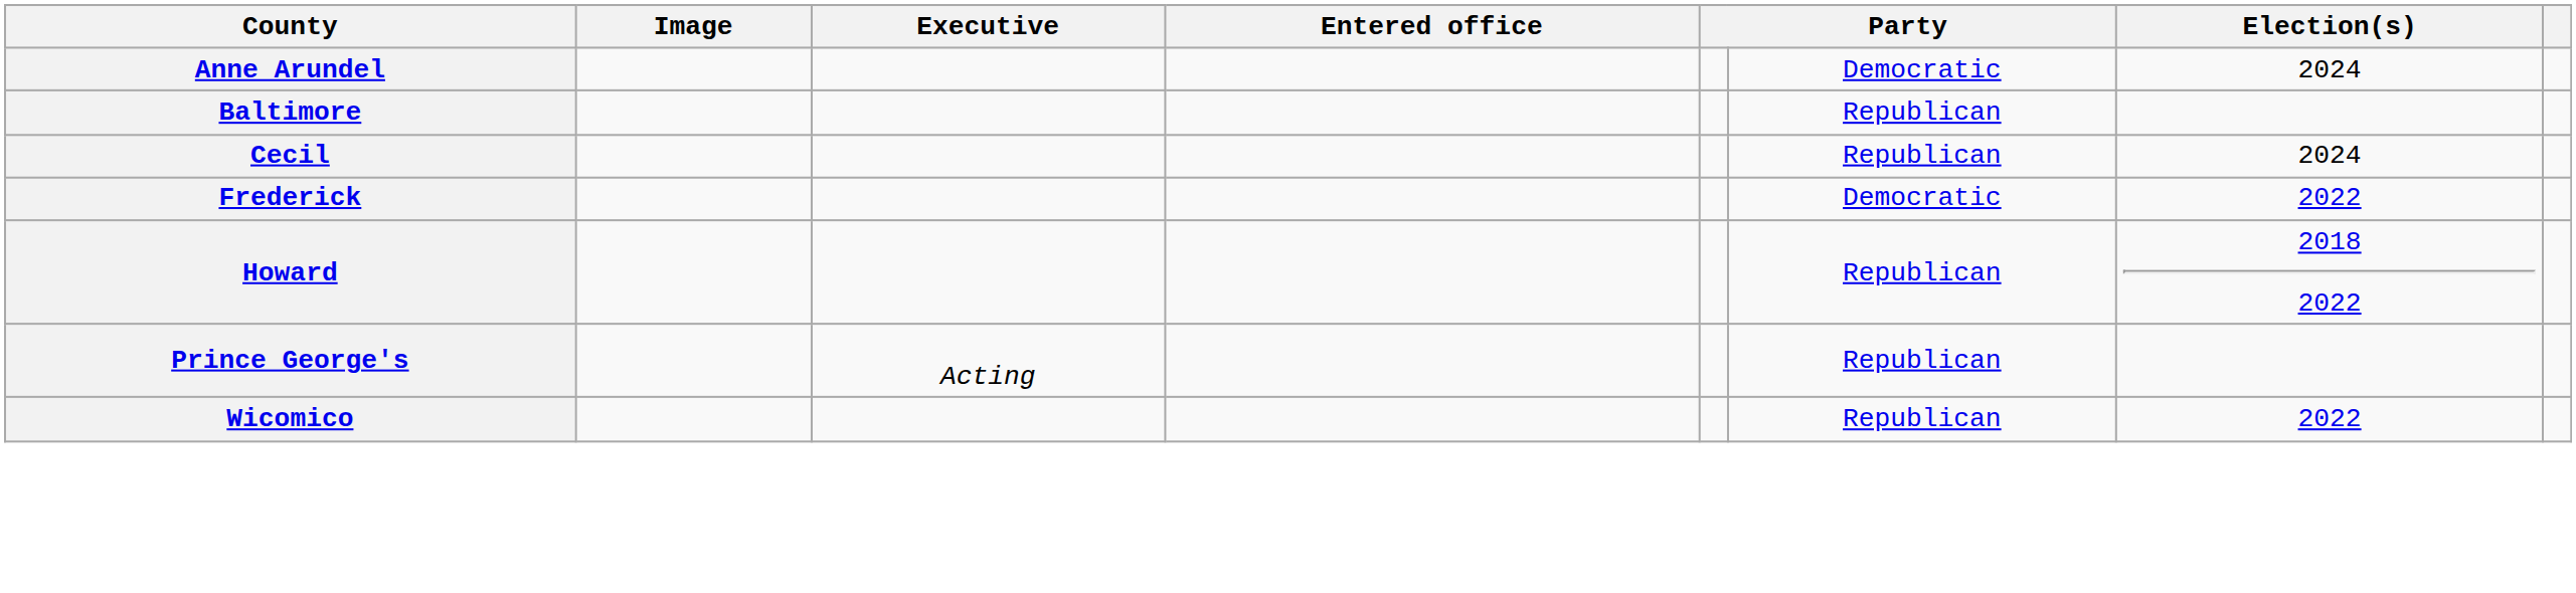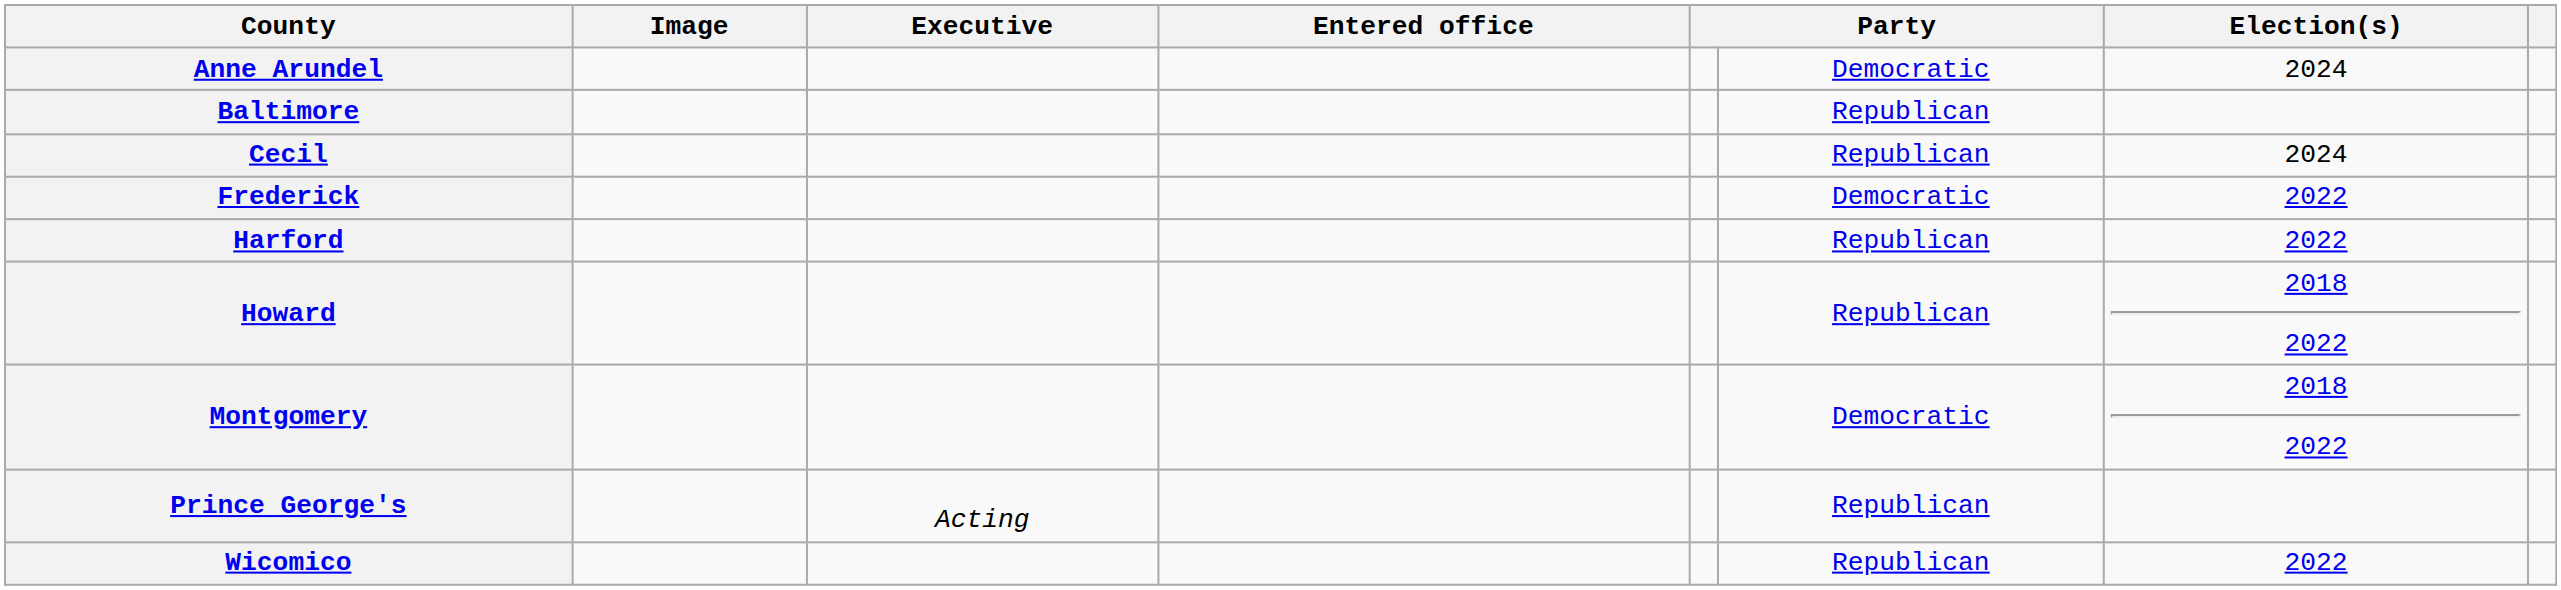+ row: Harford | Republican | 2022
+ row: Montgomery | Democratic | 2018 2022
